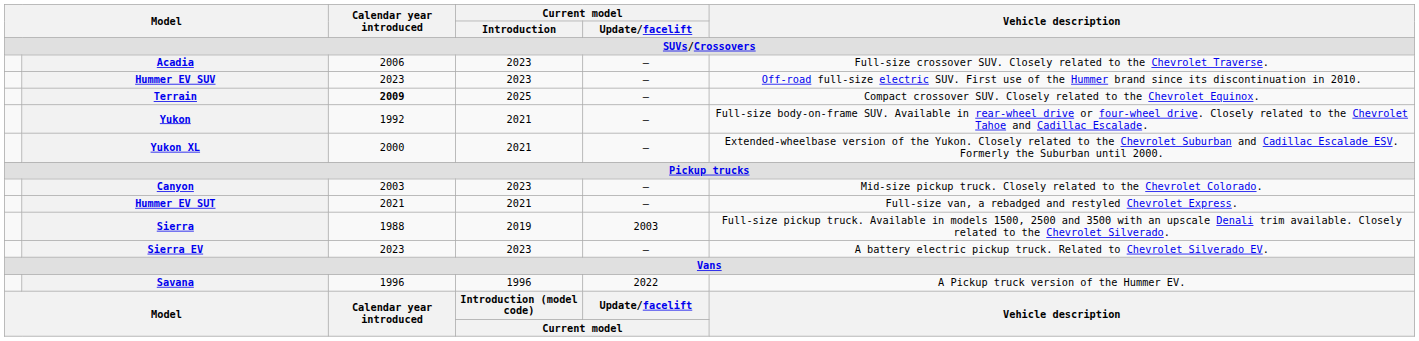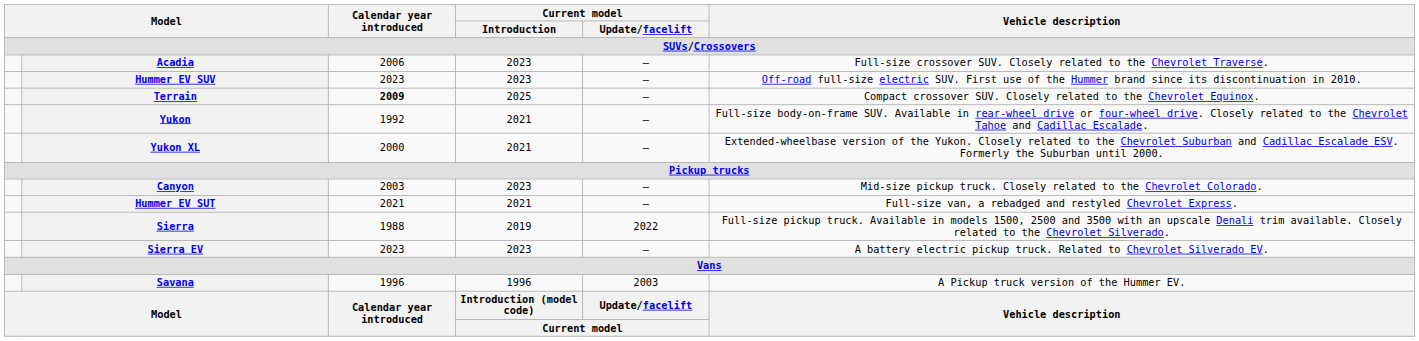Sierra | Current model / Update/facelift: 2003 -> 2022
Savana | Current model / Update/facelift: 2022 -> 2003
